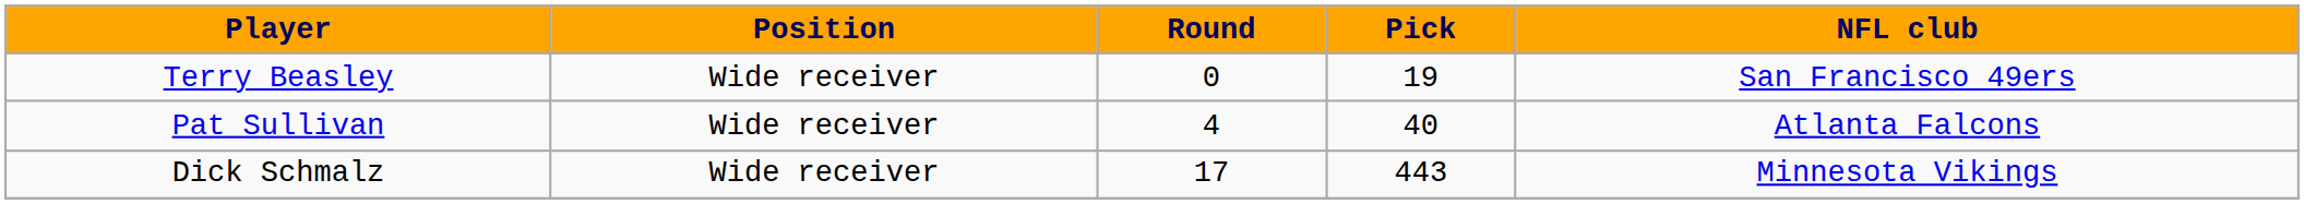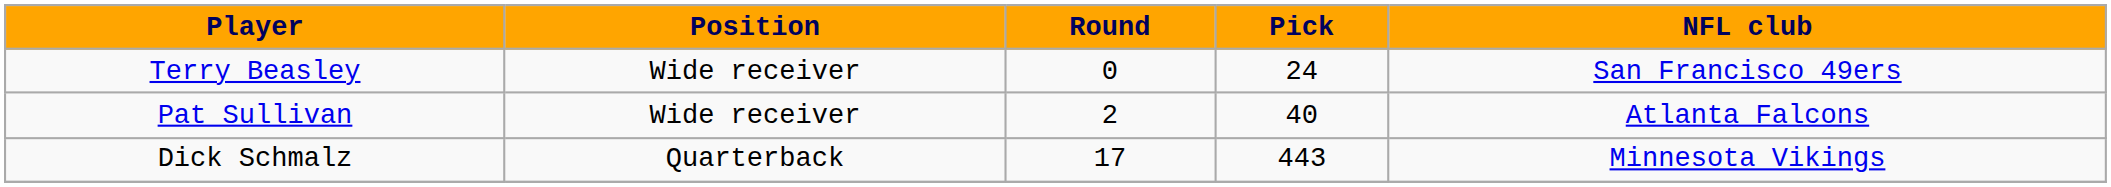Terry Beasley | Pick: 19 -> 24
Pat Sullivan | Round: 4 -> 2
Dick Schmalz | Position: Wide receiver -> Quarterback
